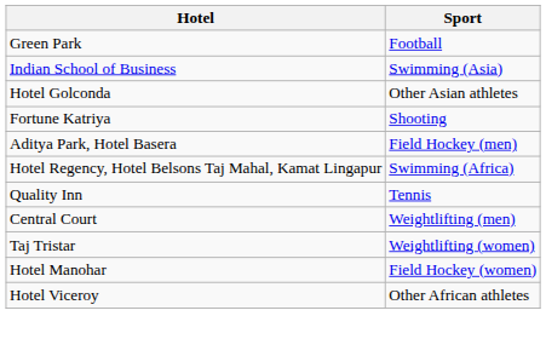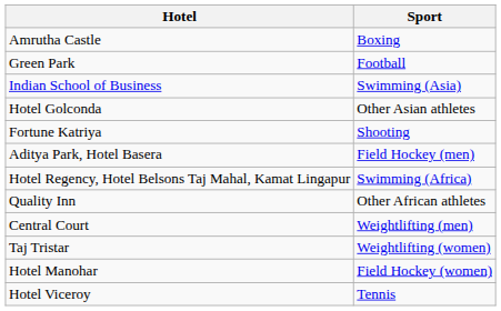+ row: Amrutha Castle | Boxing
Quality Inn | Sport: Tennis -> Other African athletes
Hotel Viceroy | Sport: Other African athletes -> Tennis
